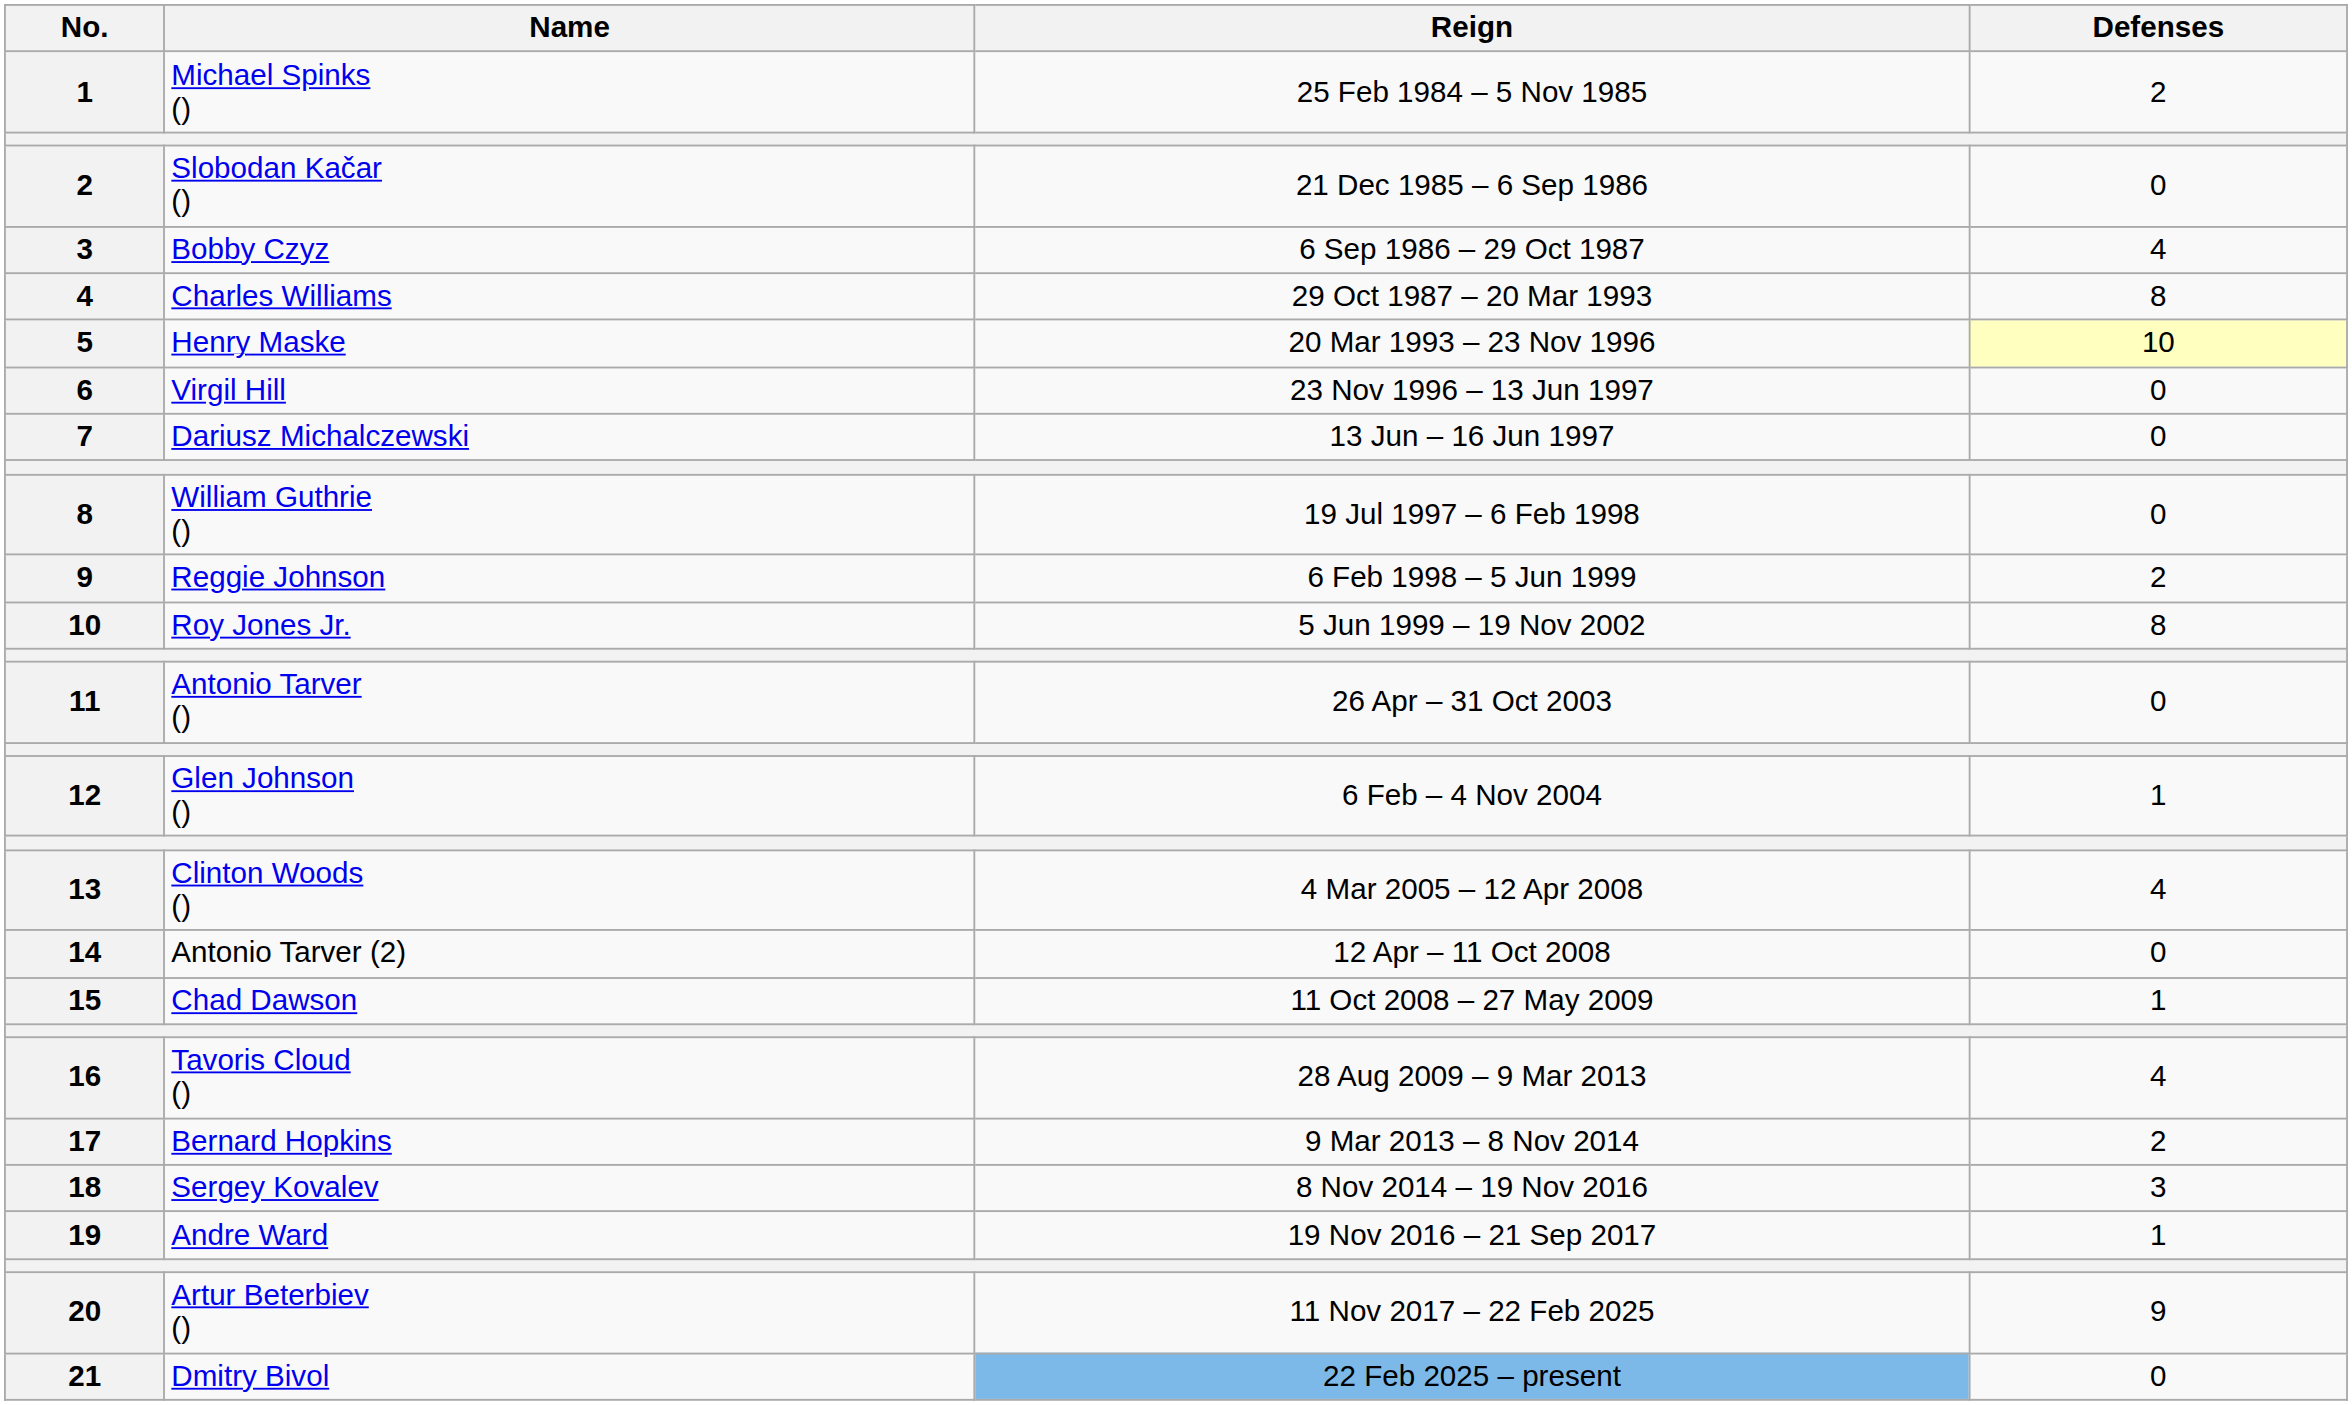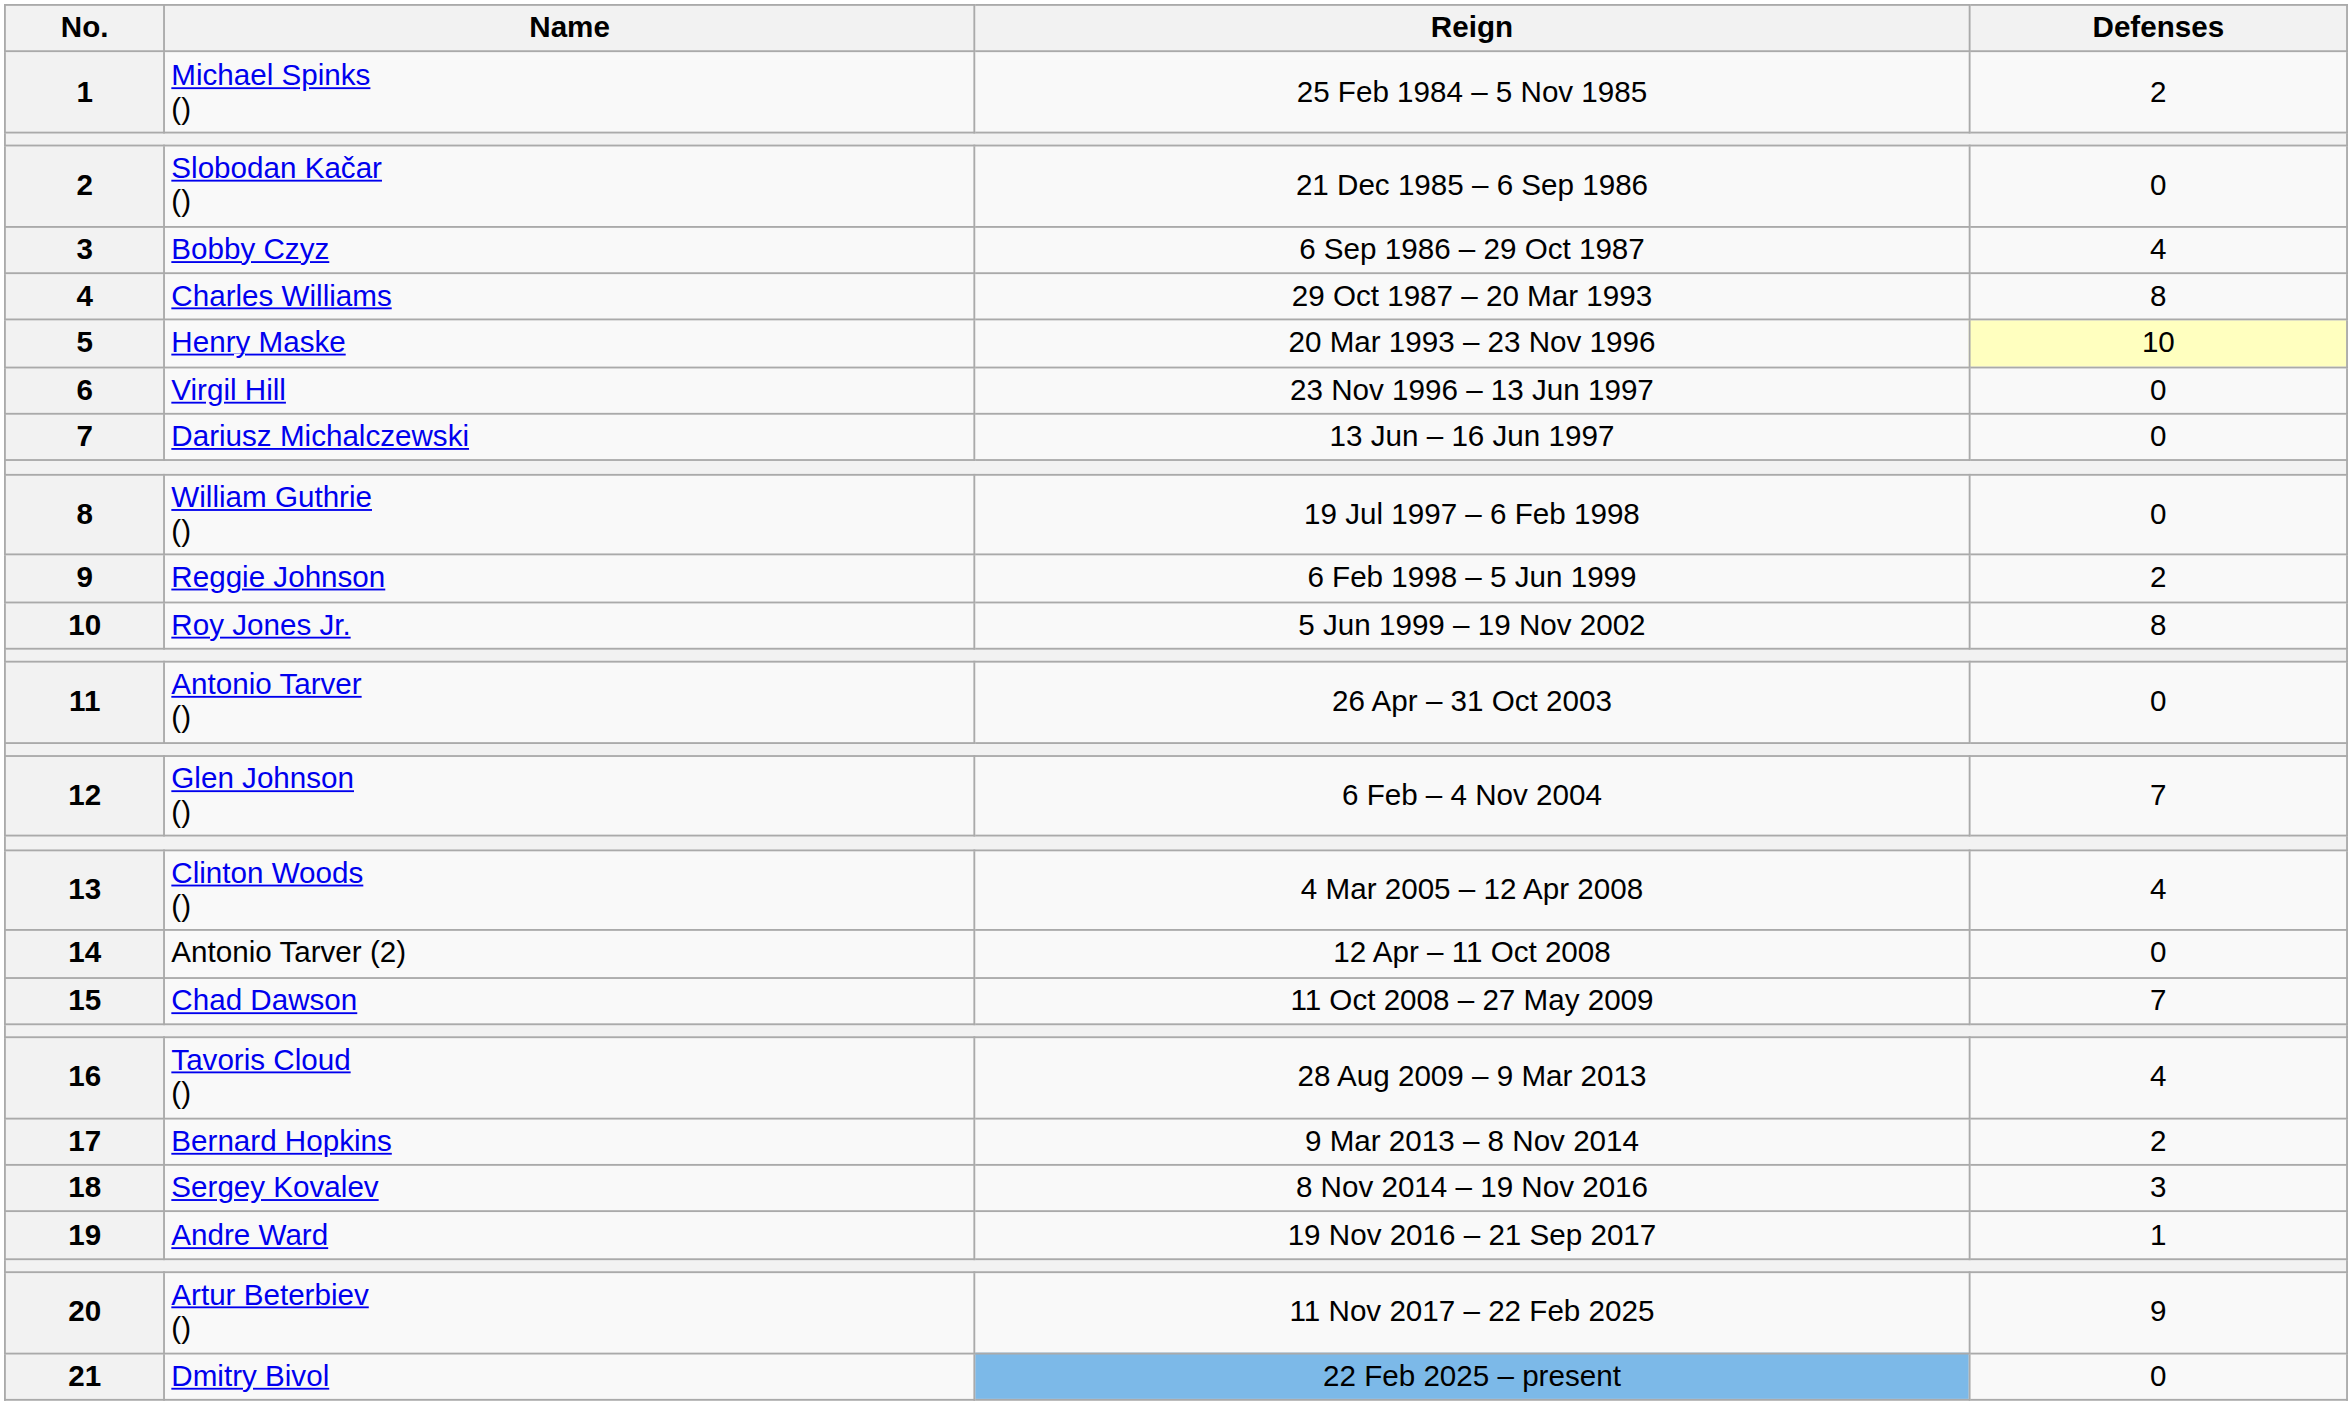Glen Johnson () | Defenses: 1 -> 7
Chad Dawson | Defenses: 1 -> 7
